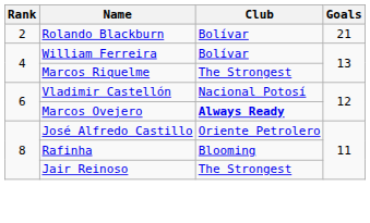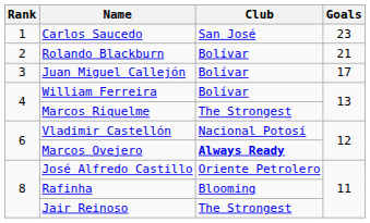+ row: 1 | Carlos Saucedo | San José | 23
+ row: 3 | Juan Miguel Callejón | Bolívar | 17
